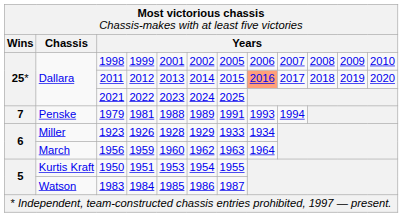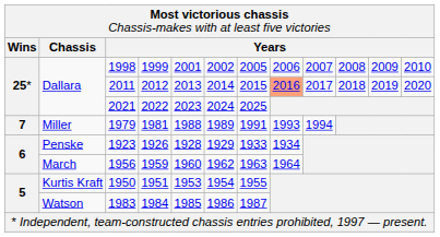1979 | column 2: Penske -> Miller
1923 | column 2: Miller -> Penske
